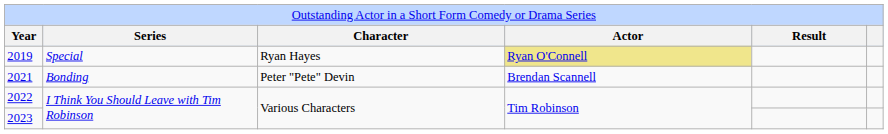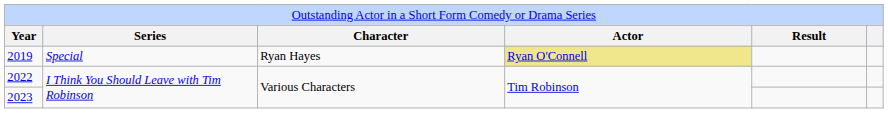- row: 2021 | Bonding | Peter "Pete" Devin | Brendan Scannell
